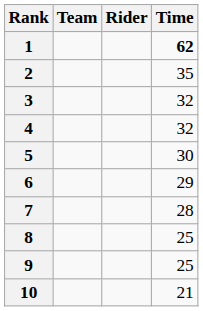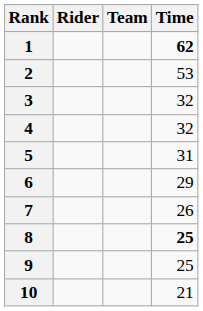columns swapped: Rider <-> Team
2 | Time: 35 -> 53
5 | Time: 30 -> 31
7 | Time: 28 -> 26
8 | Time: normal -> bold
